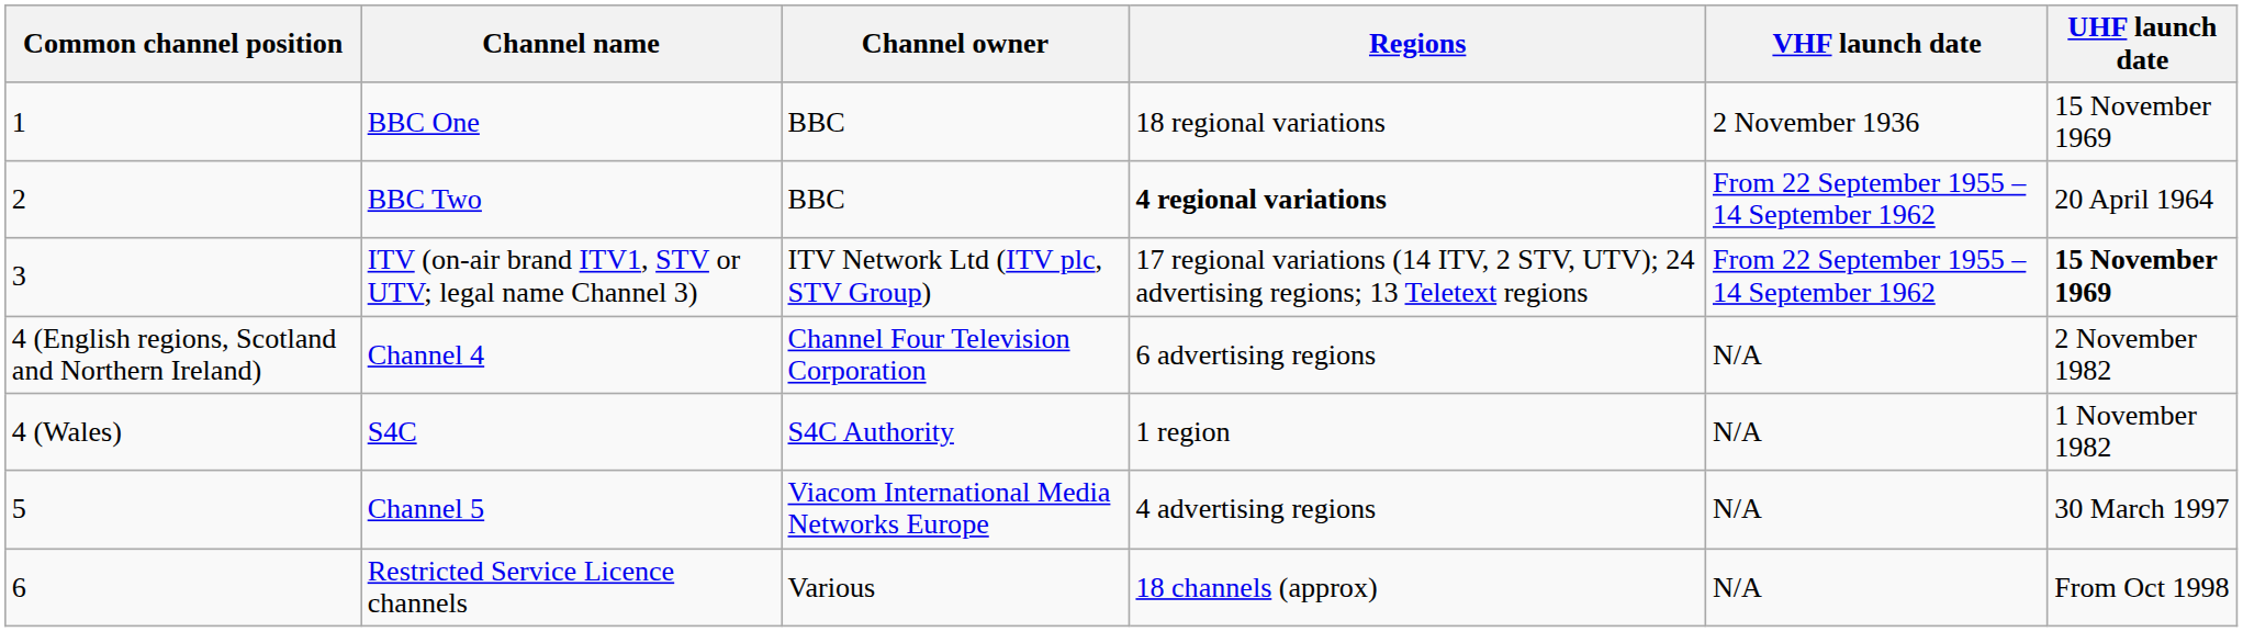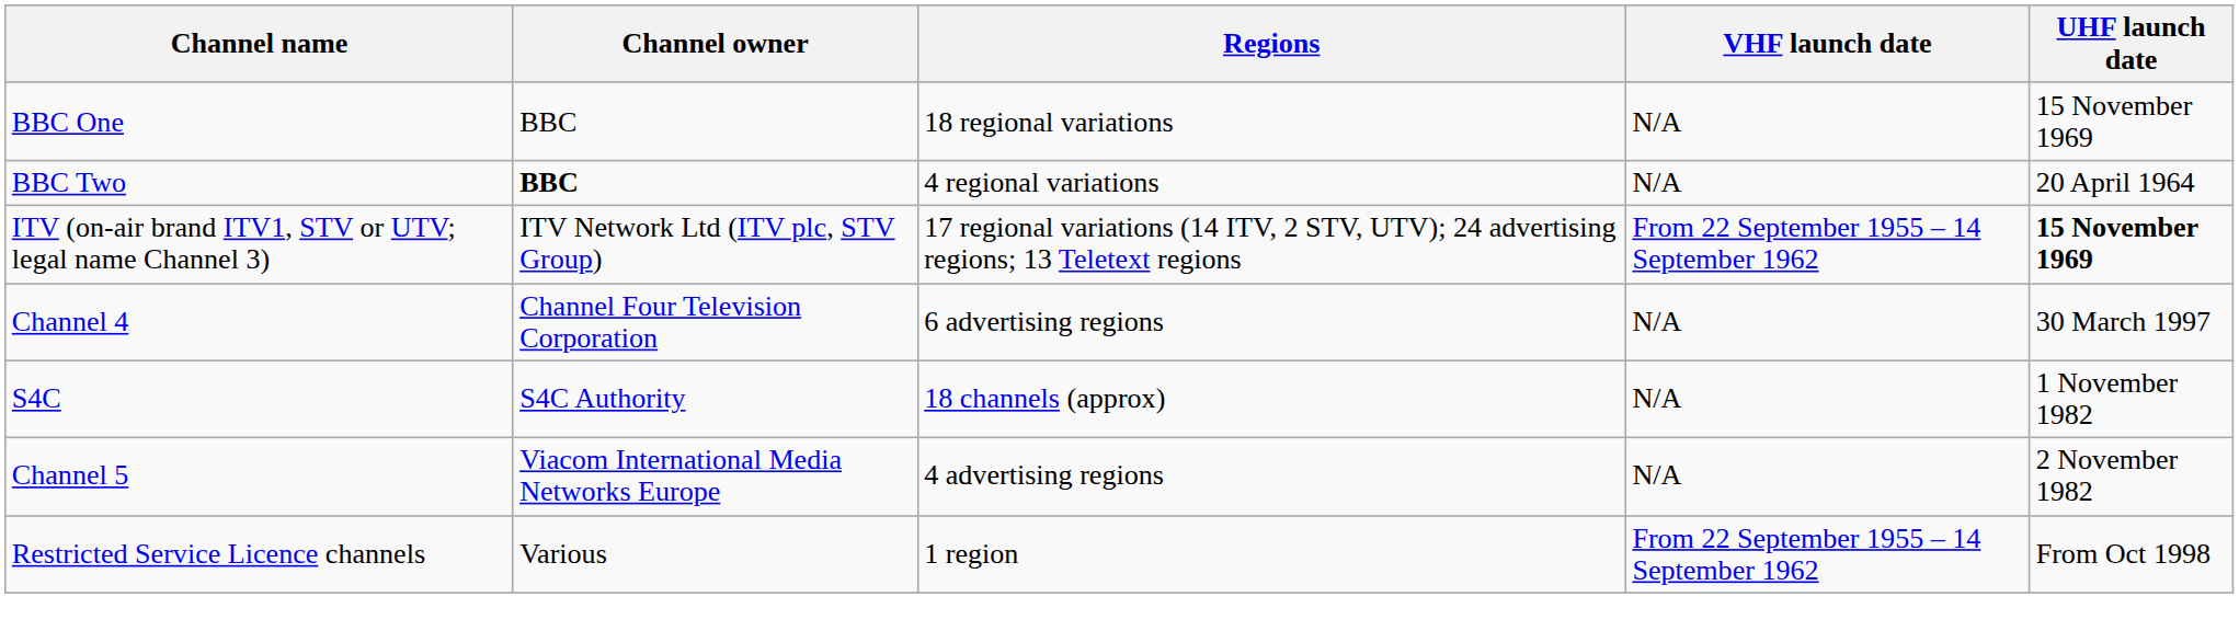- column: Common channel position | 1 | 2 | 3 | 4 (English regions, Scotland and Northern Ireland) | 4 (Wales) | 5 | 6
BBC One | VHF launch date: 2 November 1936 -> N/A
BBC Two | Channel owner: normal -> bold
BBC Two | Regions: bold -> normal
BBC Two | VHF launch date: From 22 September 1955 – 14 September 1962 -> N/A
Channel 4 | UHF launch date: 2 November 1982 -> 30 March 1997
S4C | Regions: 1 region -> 18 channels (approx)
Channel 5 | UHF launch date: 30 March 1997 -> 2 November 1982
Restricted Service Licence channels | Regions: 18 channels (approx) -> 1 region
Restricted Service Licence channels | VHF launch date: N/A -> From 22 September 1955 – 14 September 1962
